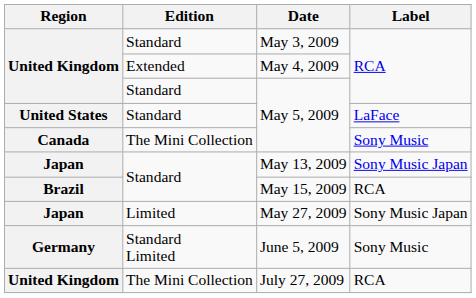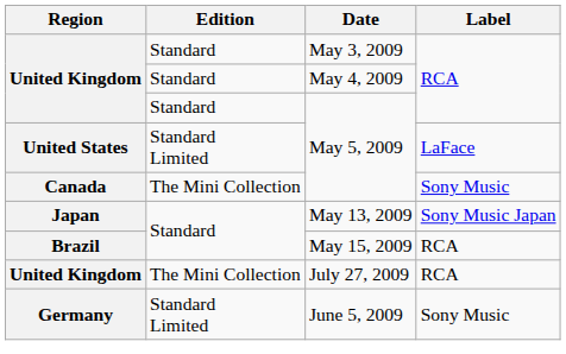May 4, 2009 | Edition: Extended -> Standard
United States / May 5, 2009 | Edition: Standard -> Standard Limited
- row: Japan | Limited | May 27, 2009 | Sony Music Japan
rows swapped: June 5, 2009 <-> July 27, 2009
